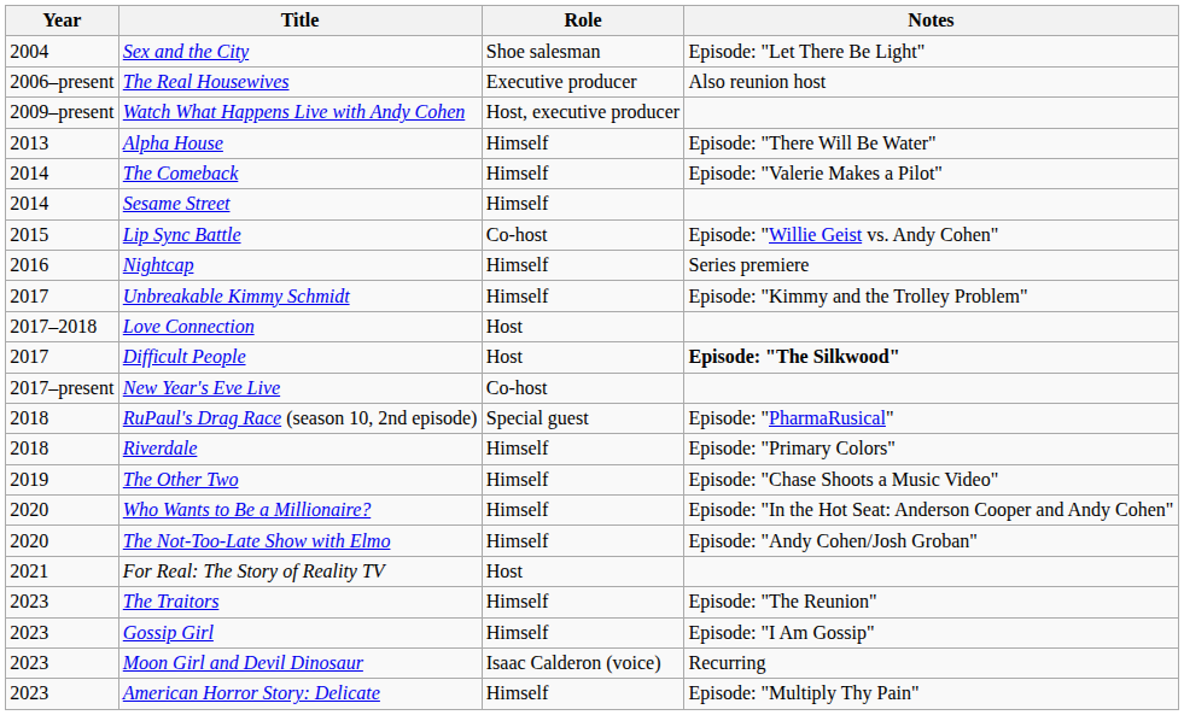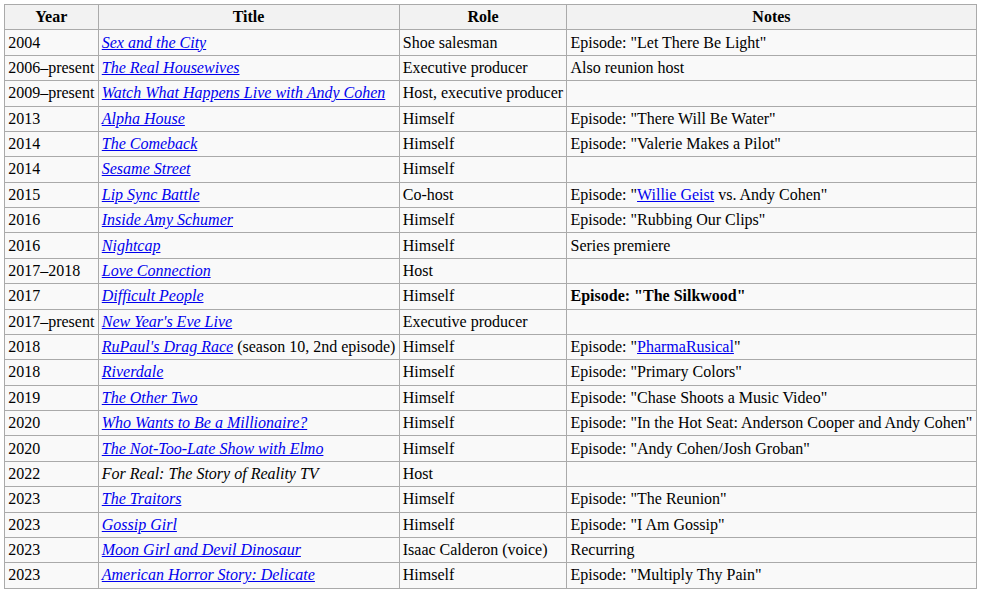+ row: 2016 | Inside Amy Schumer | Himself | Episode: "Rubbing Our Clips"
- row: 2017 | Unbreakable Kimmy Schmidt | Himself | Episode: "Kimmy and the Trolley Problem"
Difficult People | Role: Host -> Himself
New Year's Eve Live | Role: Co-host -> Executive producer
RuPaul's Drag Race (season 10, 2nd episode) | Role: Special guest -> Himself
For Real: The Story of Reality TV | Year: 2021 -> 2022
